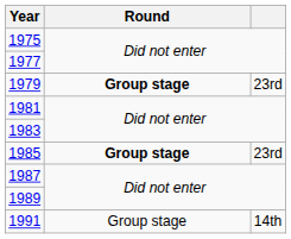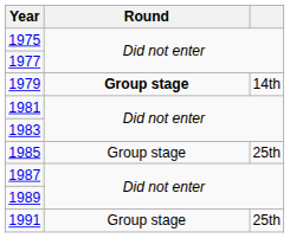1979 | column 3: 23rd -> 14th
1985 | Round: bold -> normal
1985 | column 3: 23rd -> 25th
1991 | column 3: 14th -> 25th
